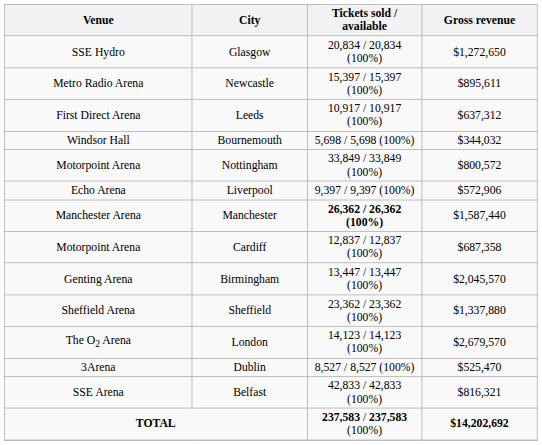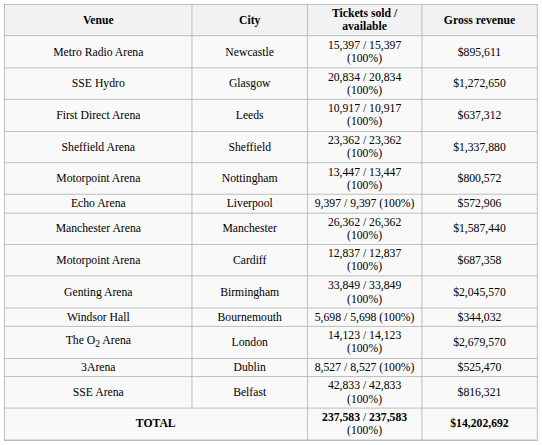rows swapped: Glasgow <-> Newcastle
rows swapped: Sheffield <-> Bournemouth
Nottingham | Tickets sold / available: 33,849 / 33,849 (100%) -> 13,447 / 13,447 (100%)
Manchester | Tickets sold / available: bold -> normal
Birmingham | Tickets sold / available: 13,447 / 13,447 (100%) -> 33,849 / 33,849 (100%)
